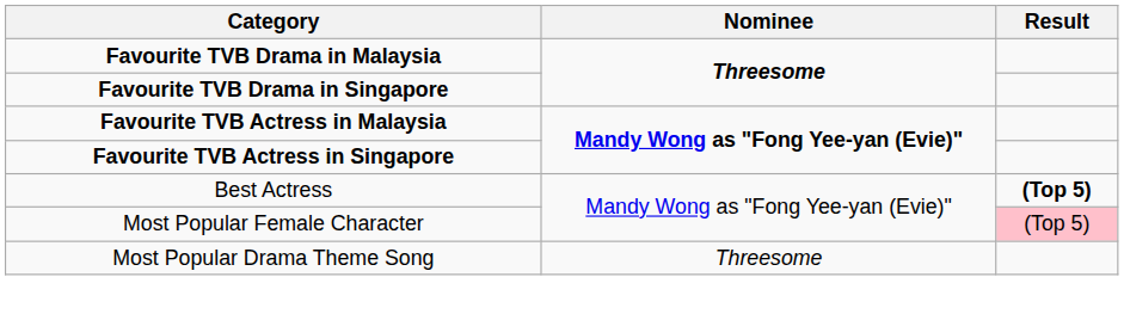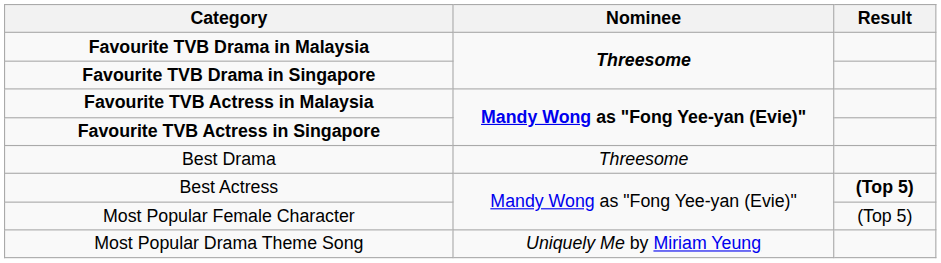+ row: Best Drama | Threesome
Most Popular Female Character | Result: pink background -> no background
Most Popular Drama Theme Song | Nominee: Threesome -> Uniquely Me by Miriam Yeung
